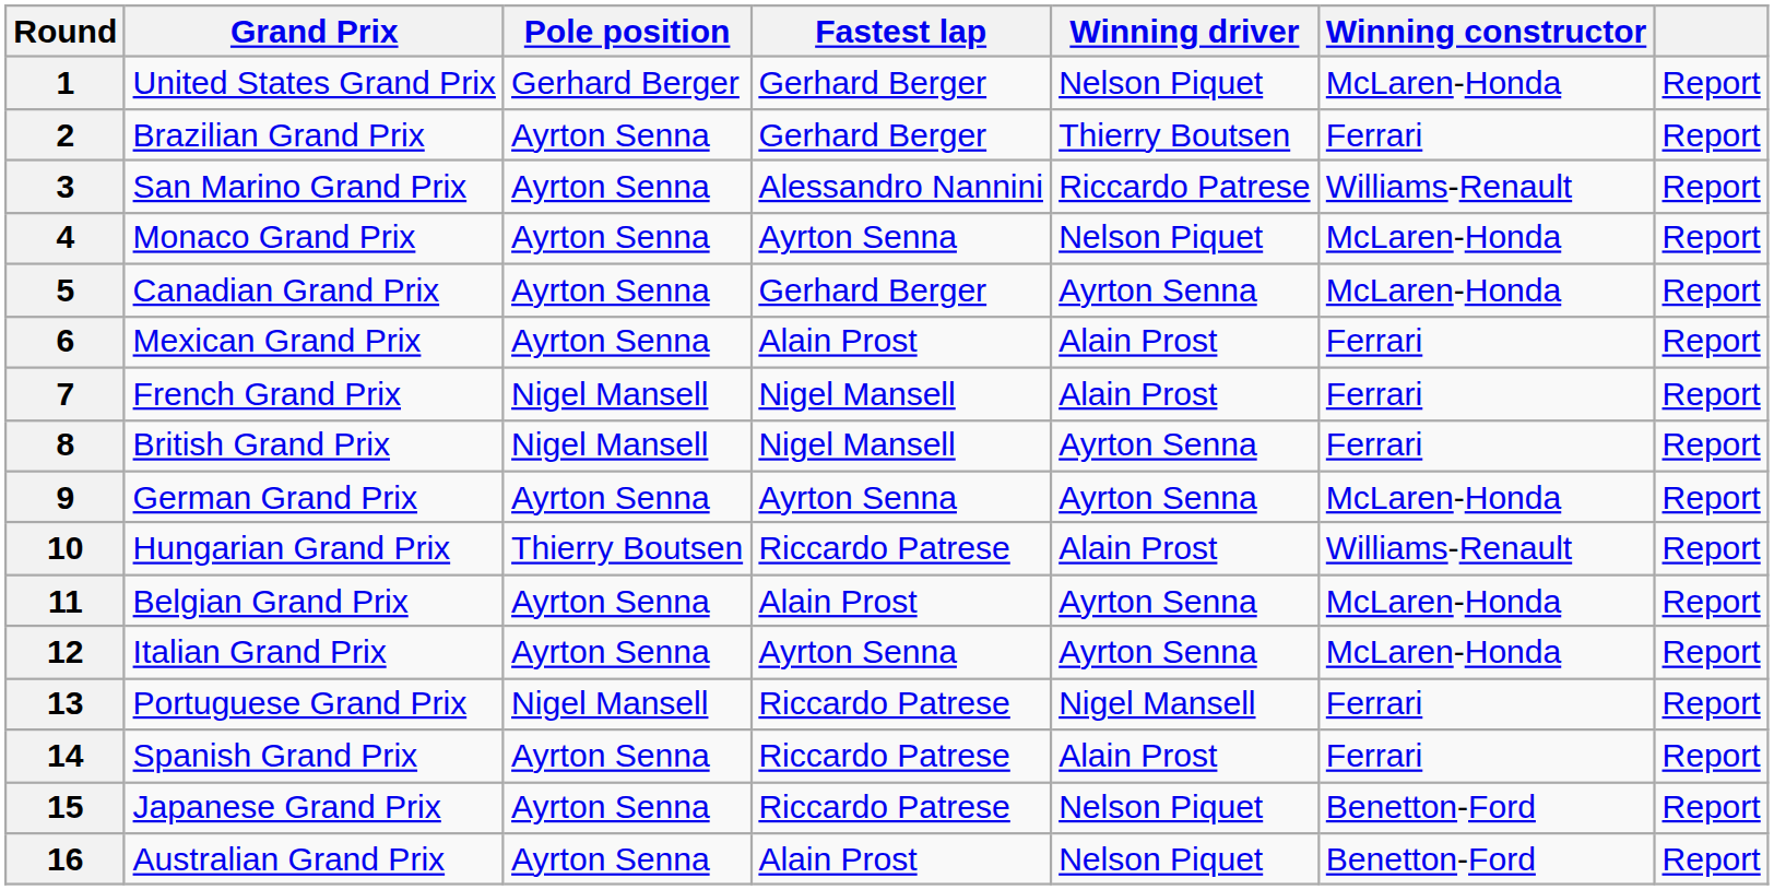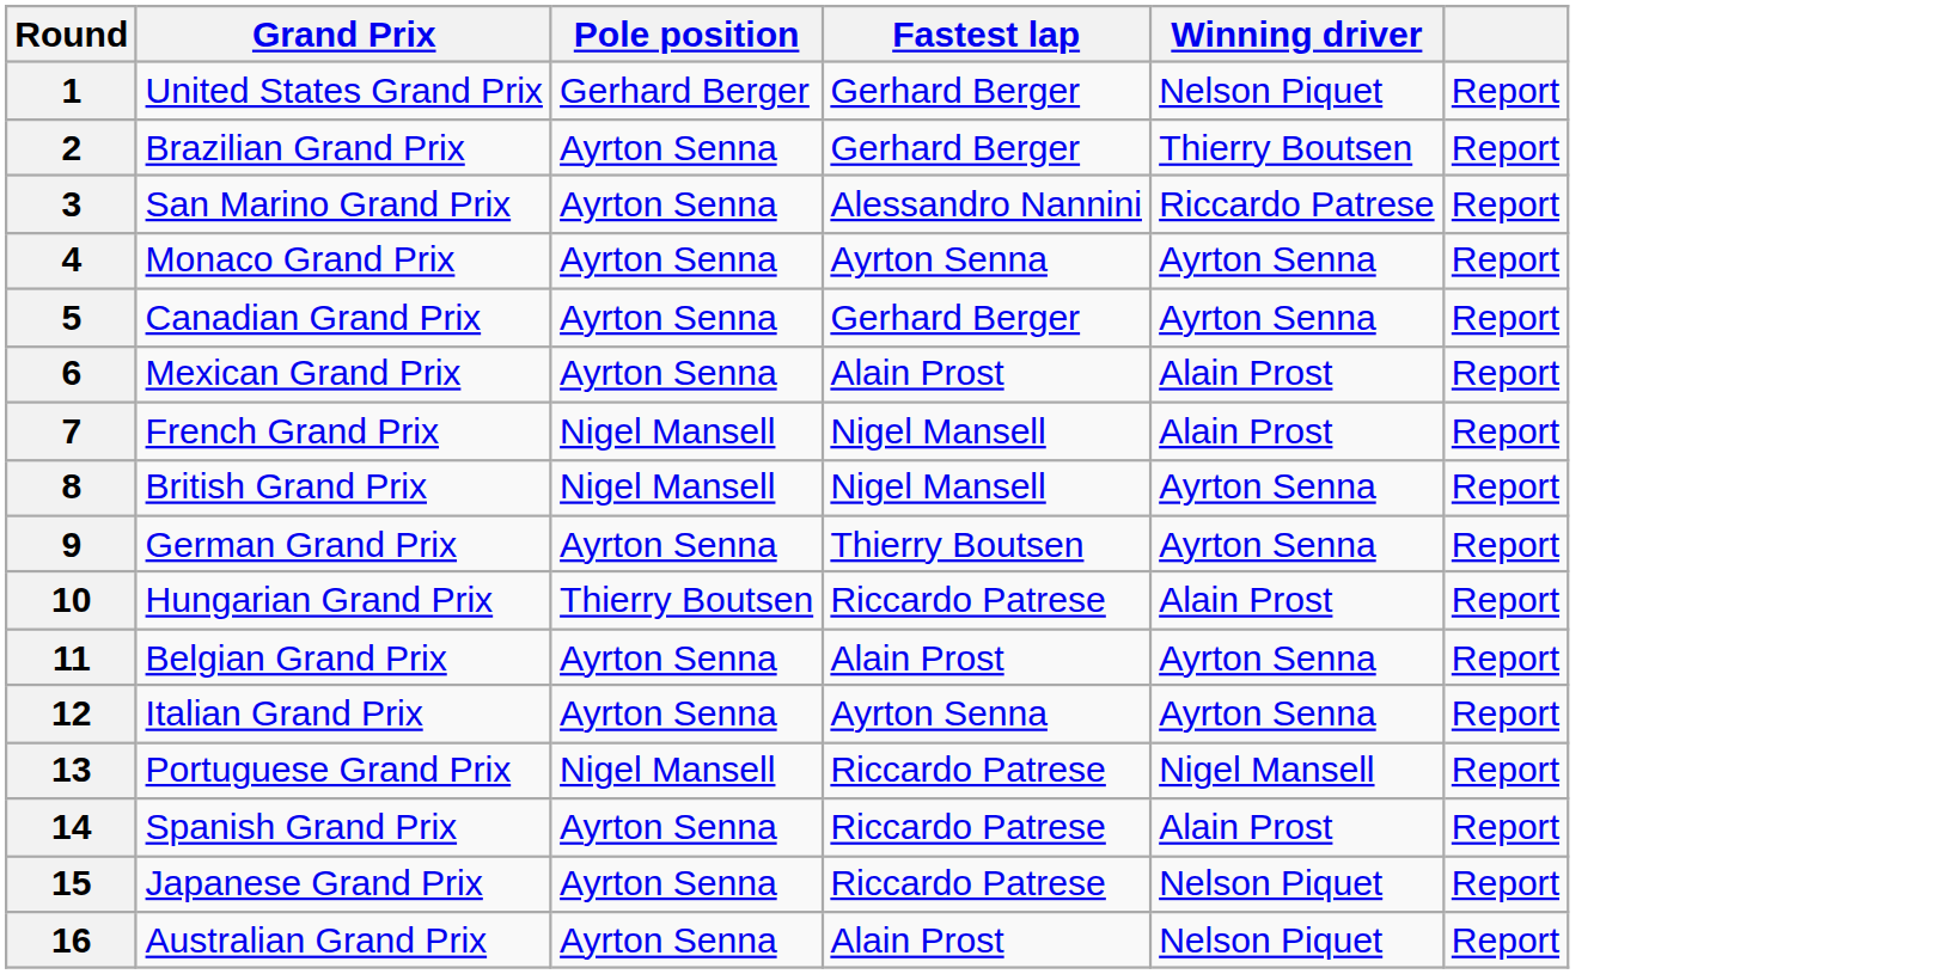- column: Winning constructor | McLaren-Honda | Ferrari | Williams-Renault | McLaren-Honda | McLaren-Honda | Ferrari | Ferrari | Ferrari | McLaren-Honda | Williams-Renault | McLaren-Honda | McLaren-Honda | Ferrari | Ferrari | Benetton-Ford | Benetton-Ford
4 | Winning driver: Nelson Piquet -> Ayrton Senna
9 | Fastest lap: Ayrton Senna -> Thierry Boutsen
